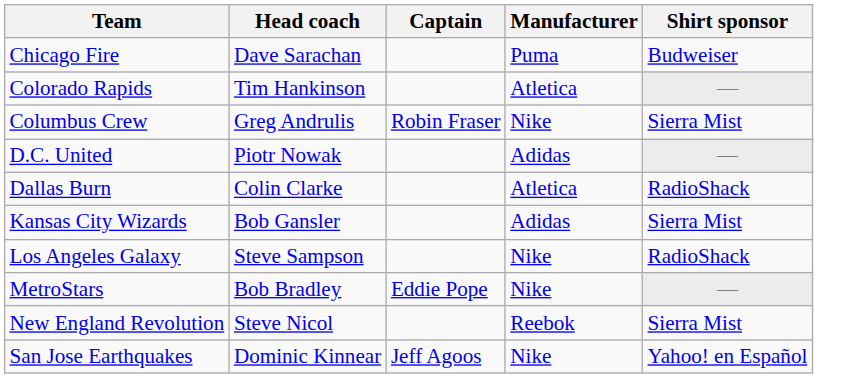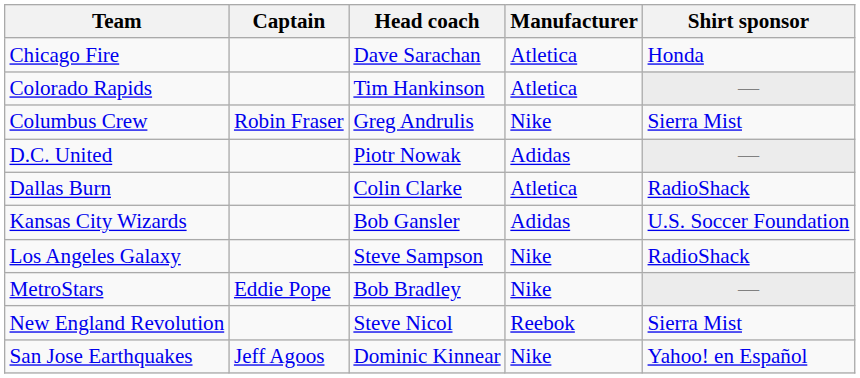columns swapped: Head coach <-> Captain
Chicago Fire | Manufacturer: Puma -> Atletica
Chicago Fire | Shirt sponsor: Budweiser -> Honda
Kansas City Wizards | Shirt sponsor: Sierra Mist -> U.S. Soccer Foundation
